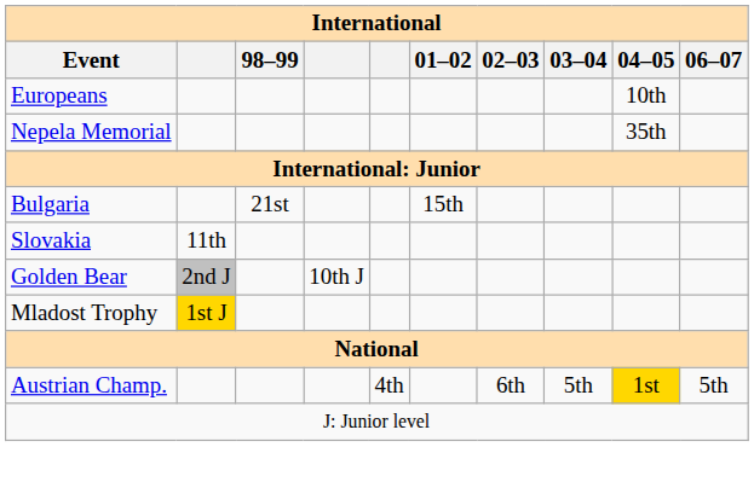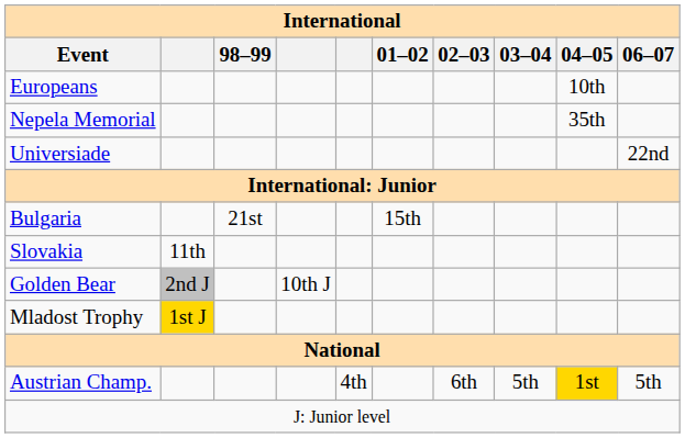+ row: Universiade | 22nd
